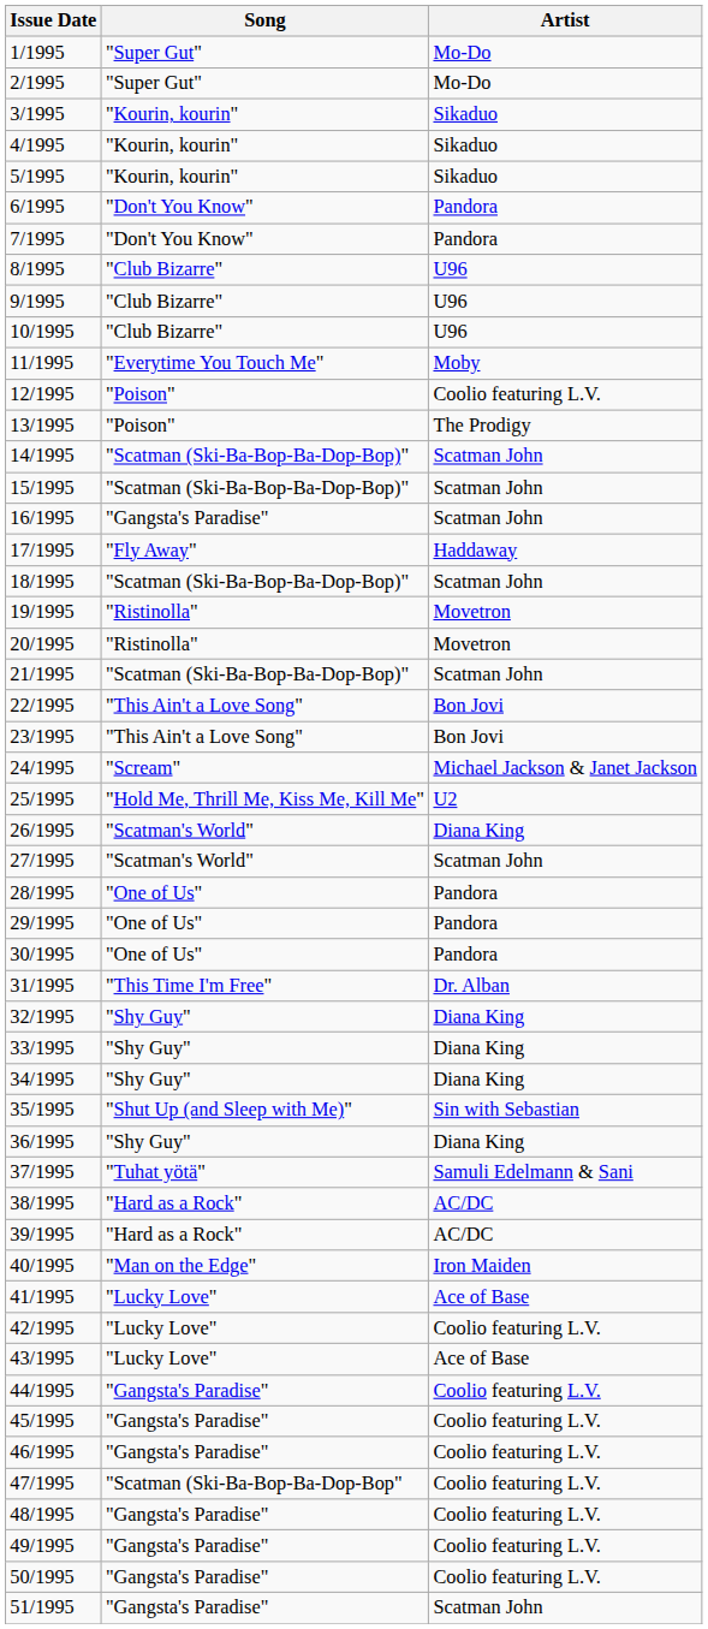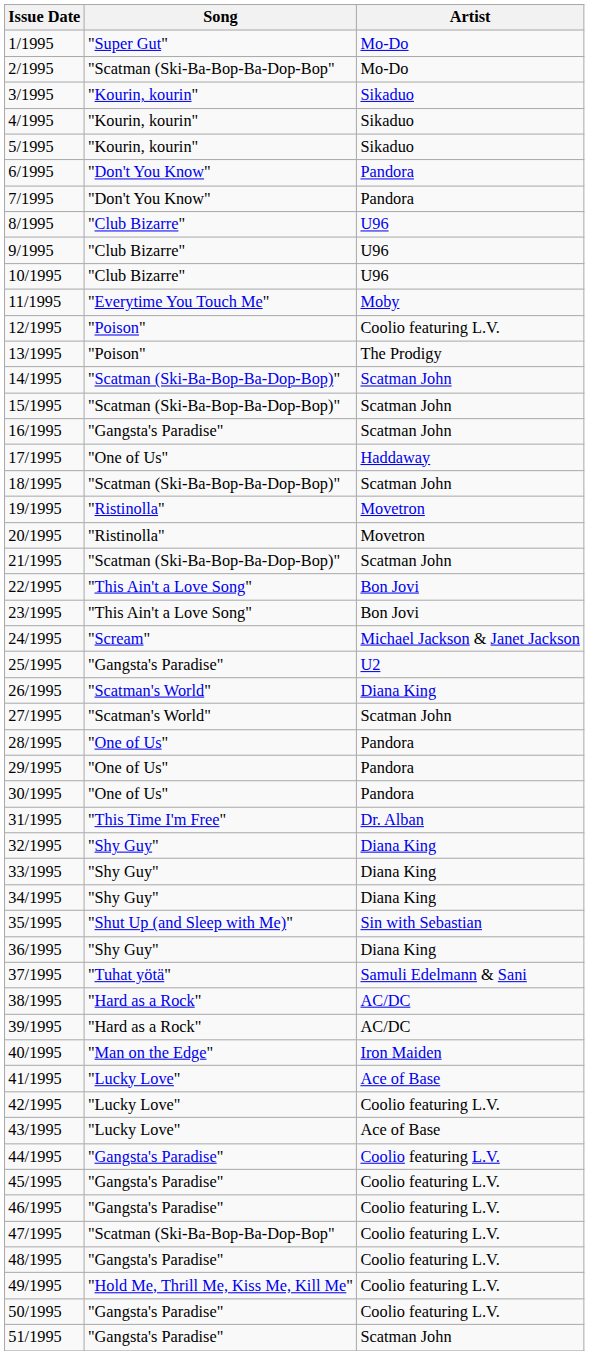2/1995 | Song: "Super Gut" -> "Scatman (Ski-Ba-Bop-Ba-Dop-Bop"
17/1995 | Song: "Fly Away" -> "One of Us"
25/1995 | Song: "Hold Me, Thrill Me, Kiss Me, Kill Me" -> "Gangsta's Paradise"
49/1995 | Song: "Gangsta's Paradise" -> "Hold Me, Thrill Me, Kiss Me, Kill Me"
